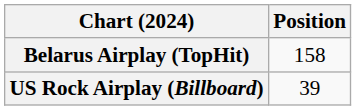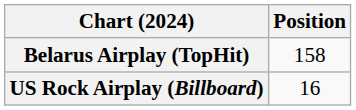US Rock Airplay (Billboard) | Position: 39 -> 16
